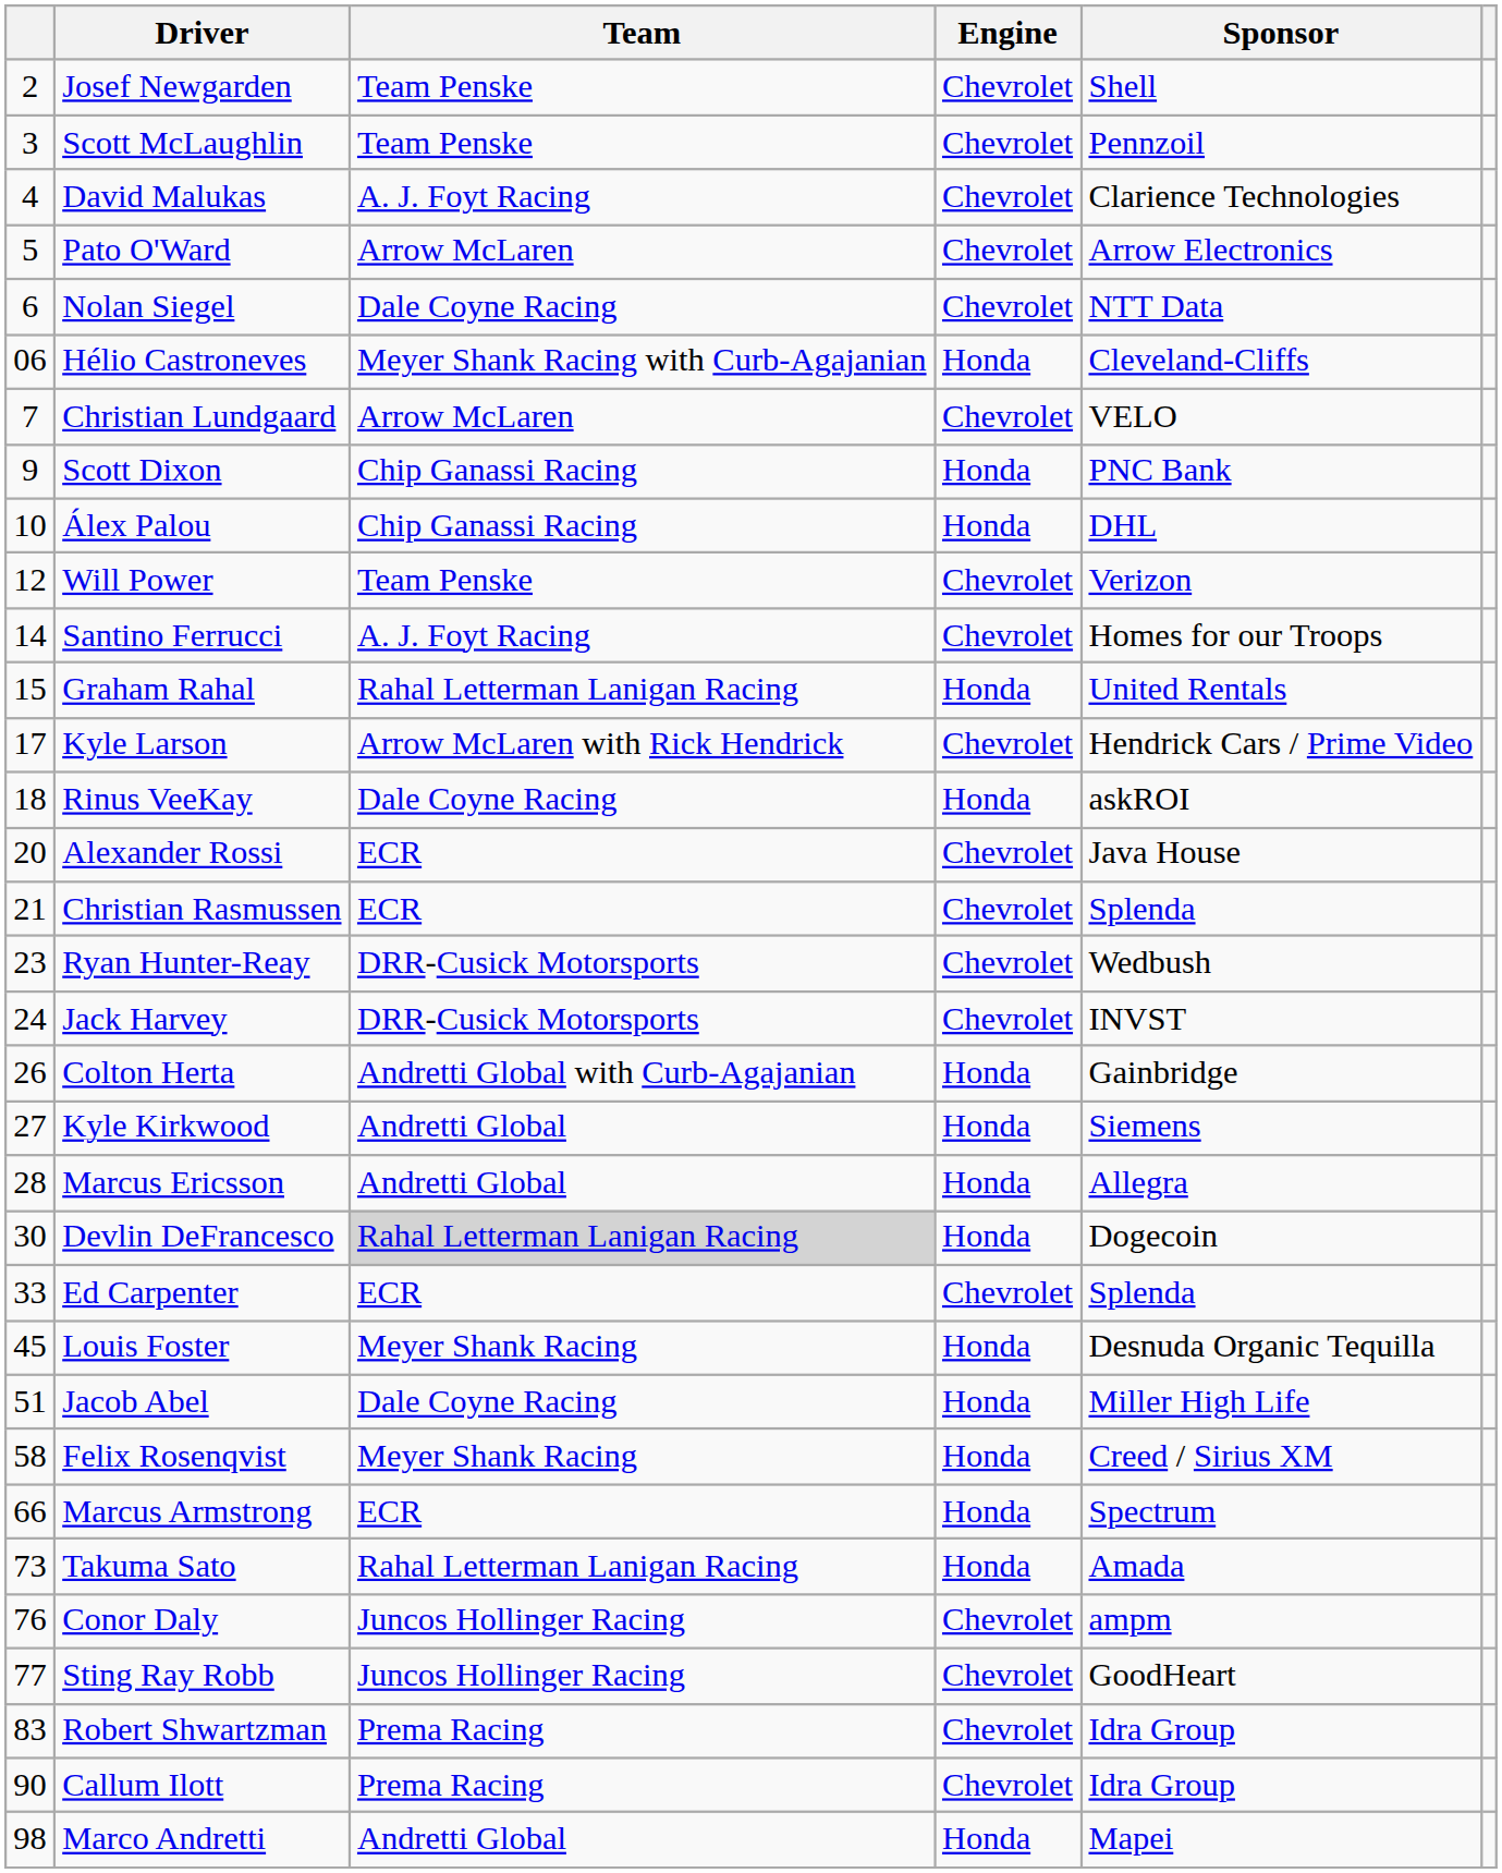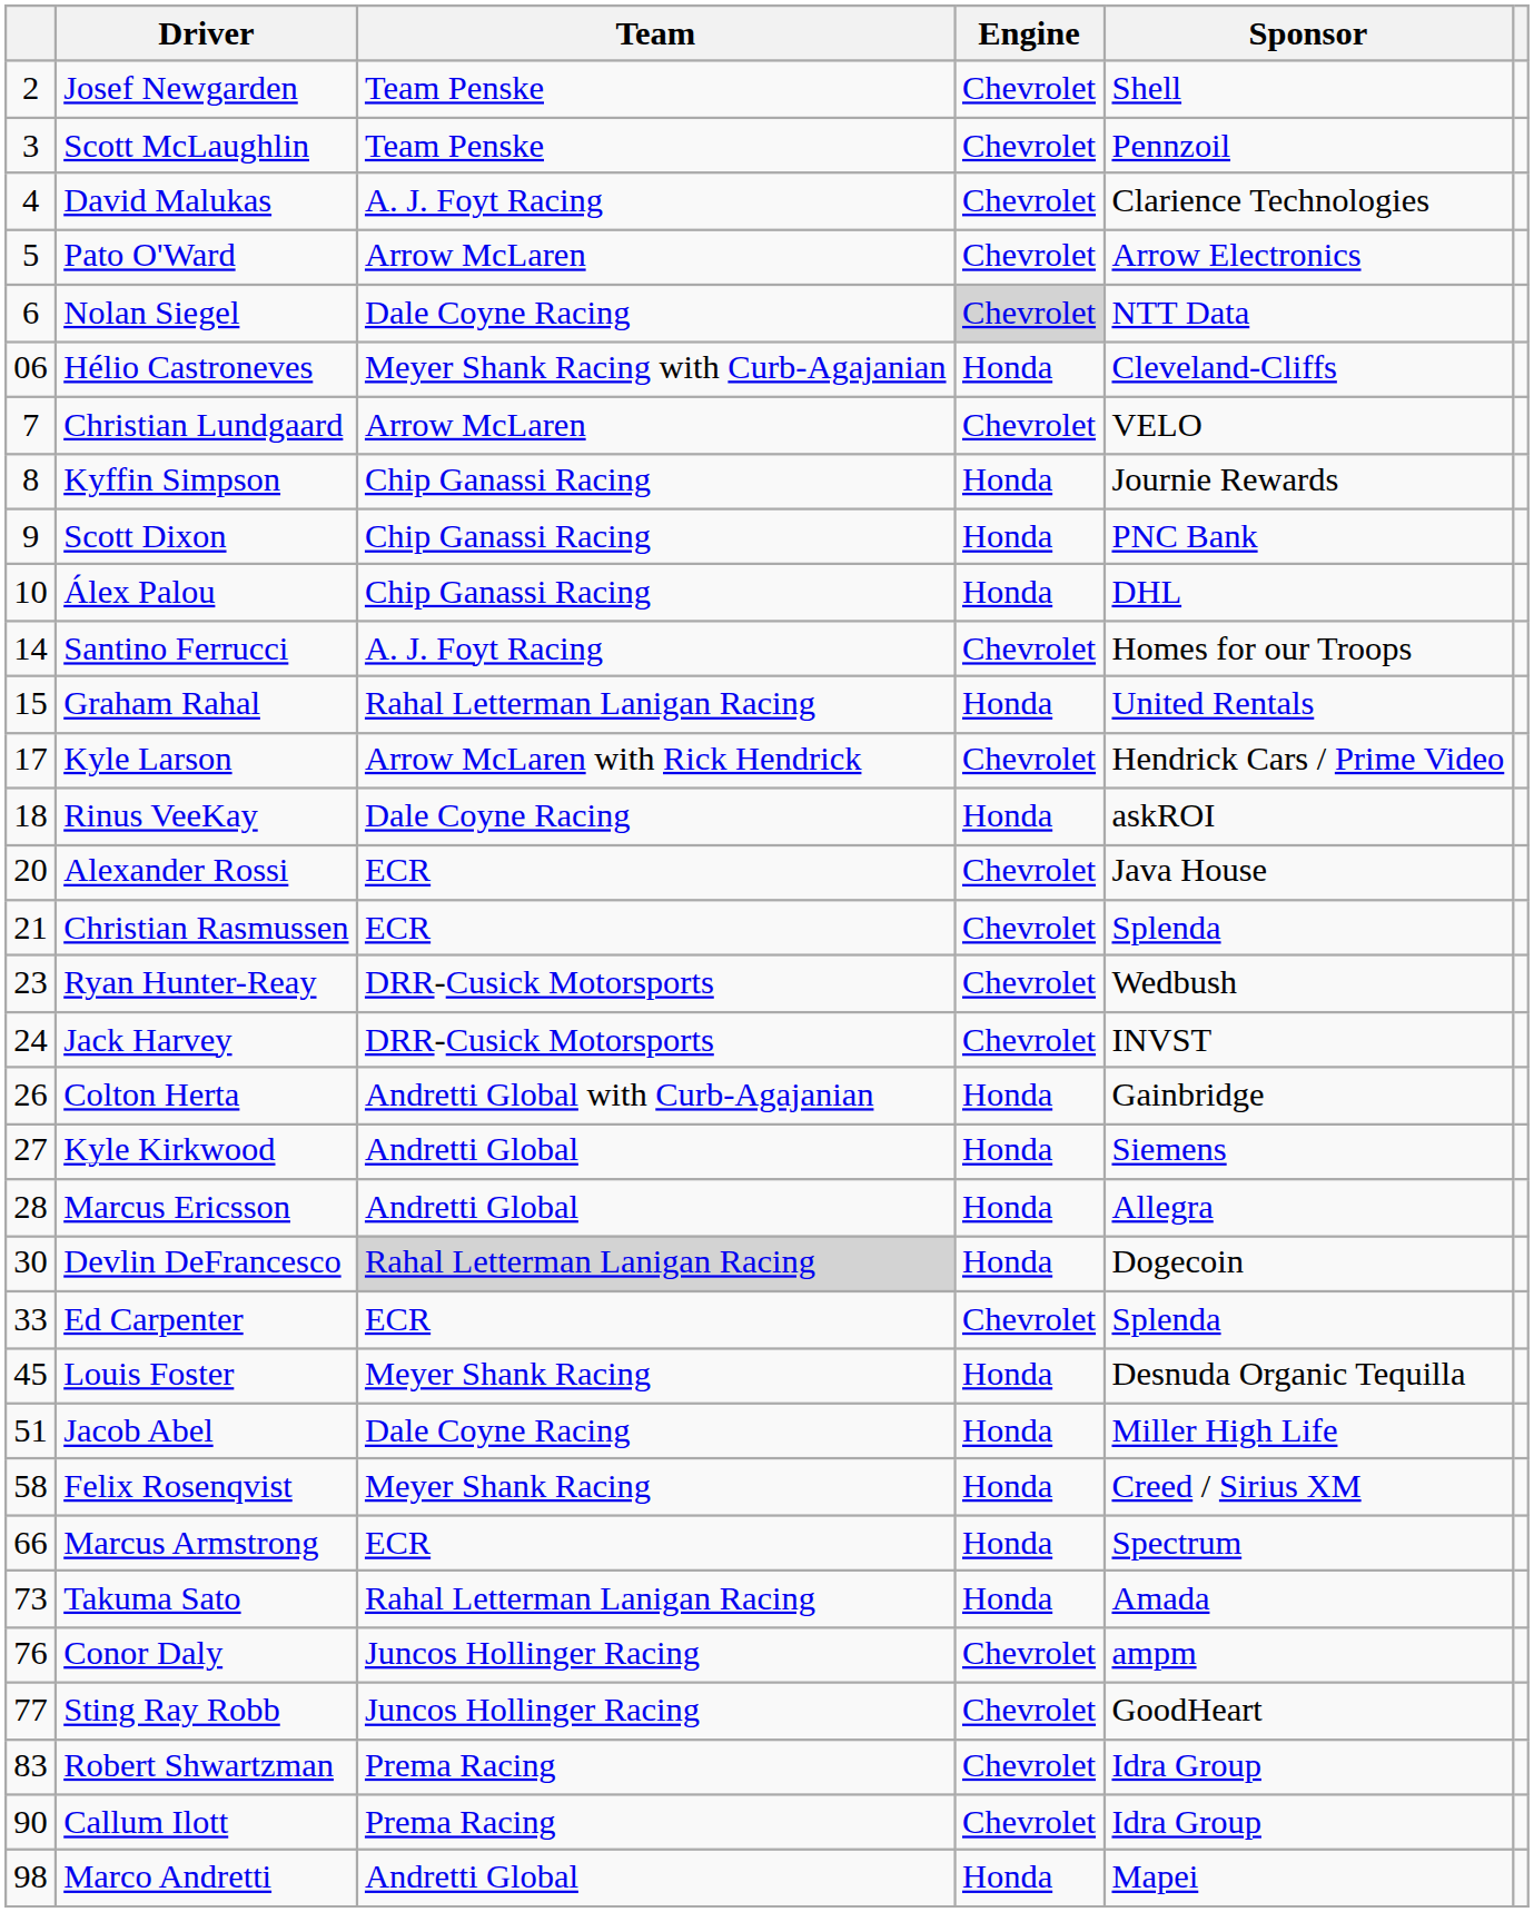Nolan Siegel | Engine: no background -> lightgrey background
+ row: 8 | Kyffin Simpson | Chip Ganassi Racing | Honda | Journie Rewards
- row: 12 | Will Power | Team Penske | Chevrolet | Verizon
